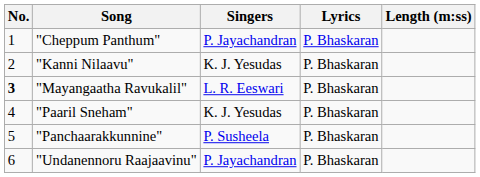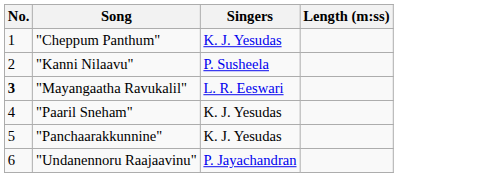- column: Lyrics | P. Bhaskaran | P. Bhaskaran | P. Bhaskaran | P. Bhaskaran | P. Bhaskaran | P. Bhaskaran
"Cheppum Panthum" | Singers: P. Jayachandran -> K. J. Yesudas
"Kanni Nilaavu" | Singers: K. J. Yesudas -> P. Susheela
"Panchaarakkunnine" | Singers: P. Susheela -> K. J. Yesudas
